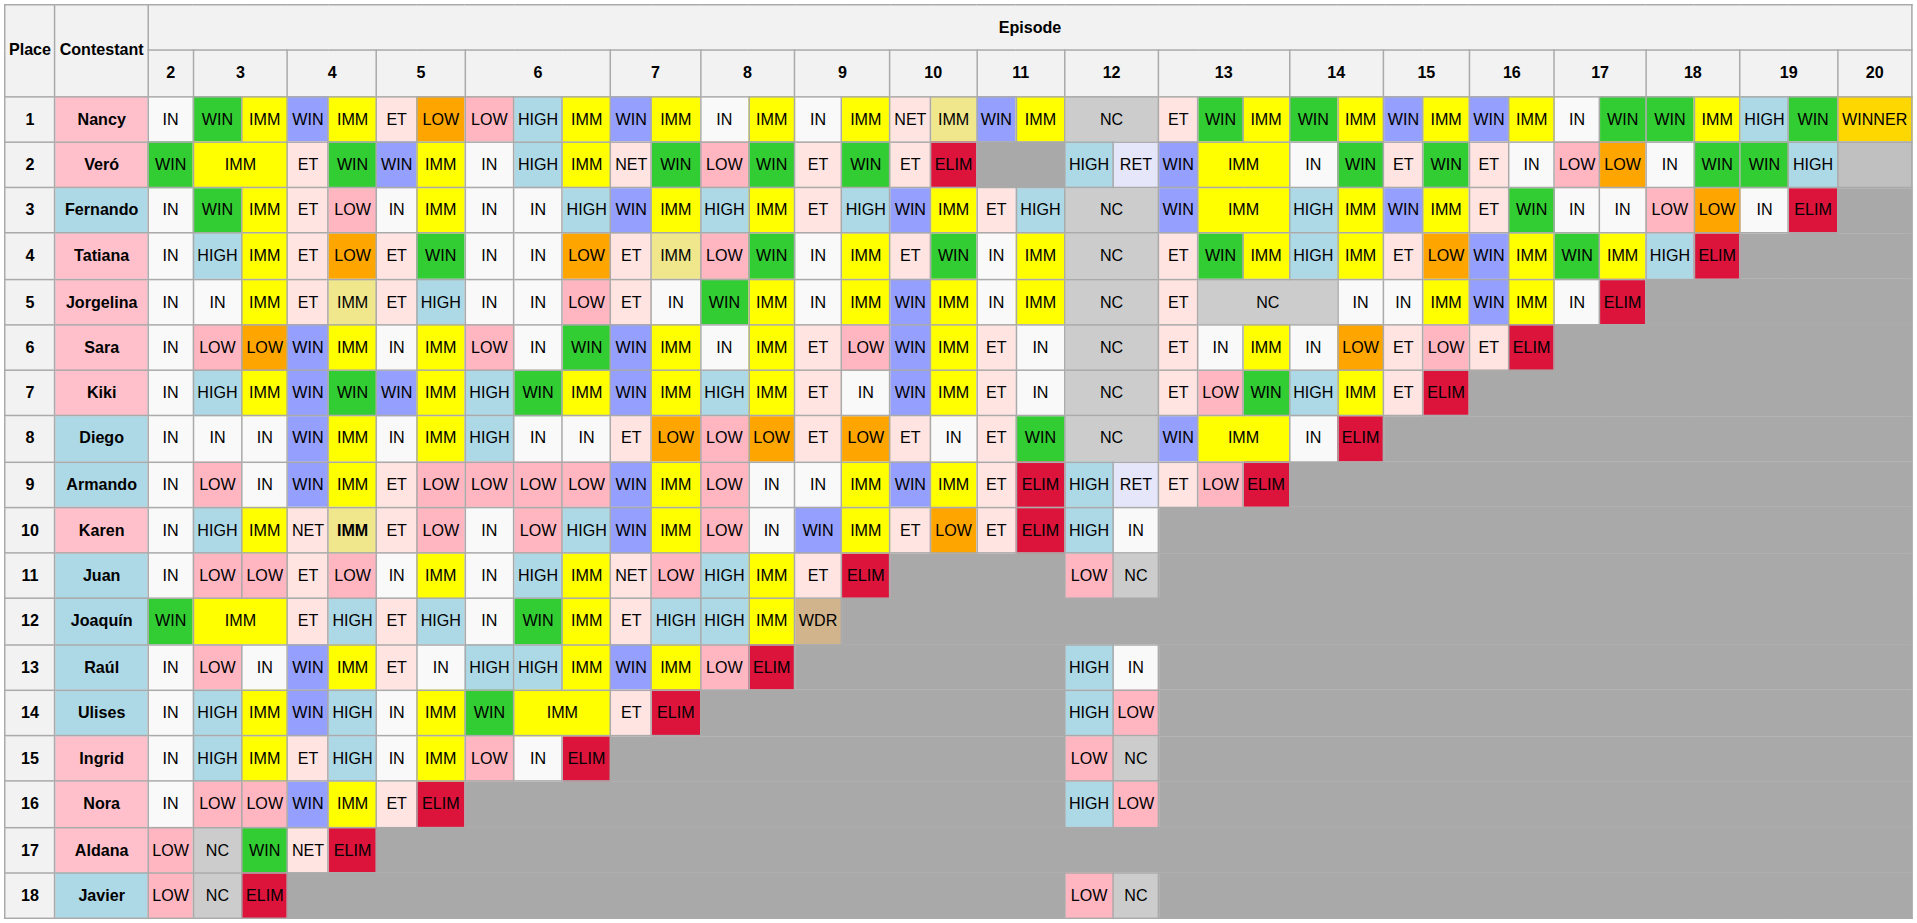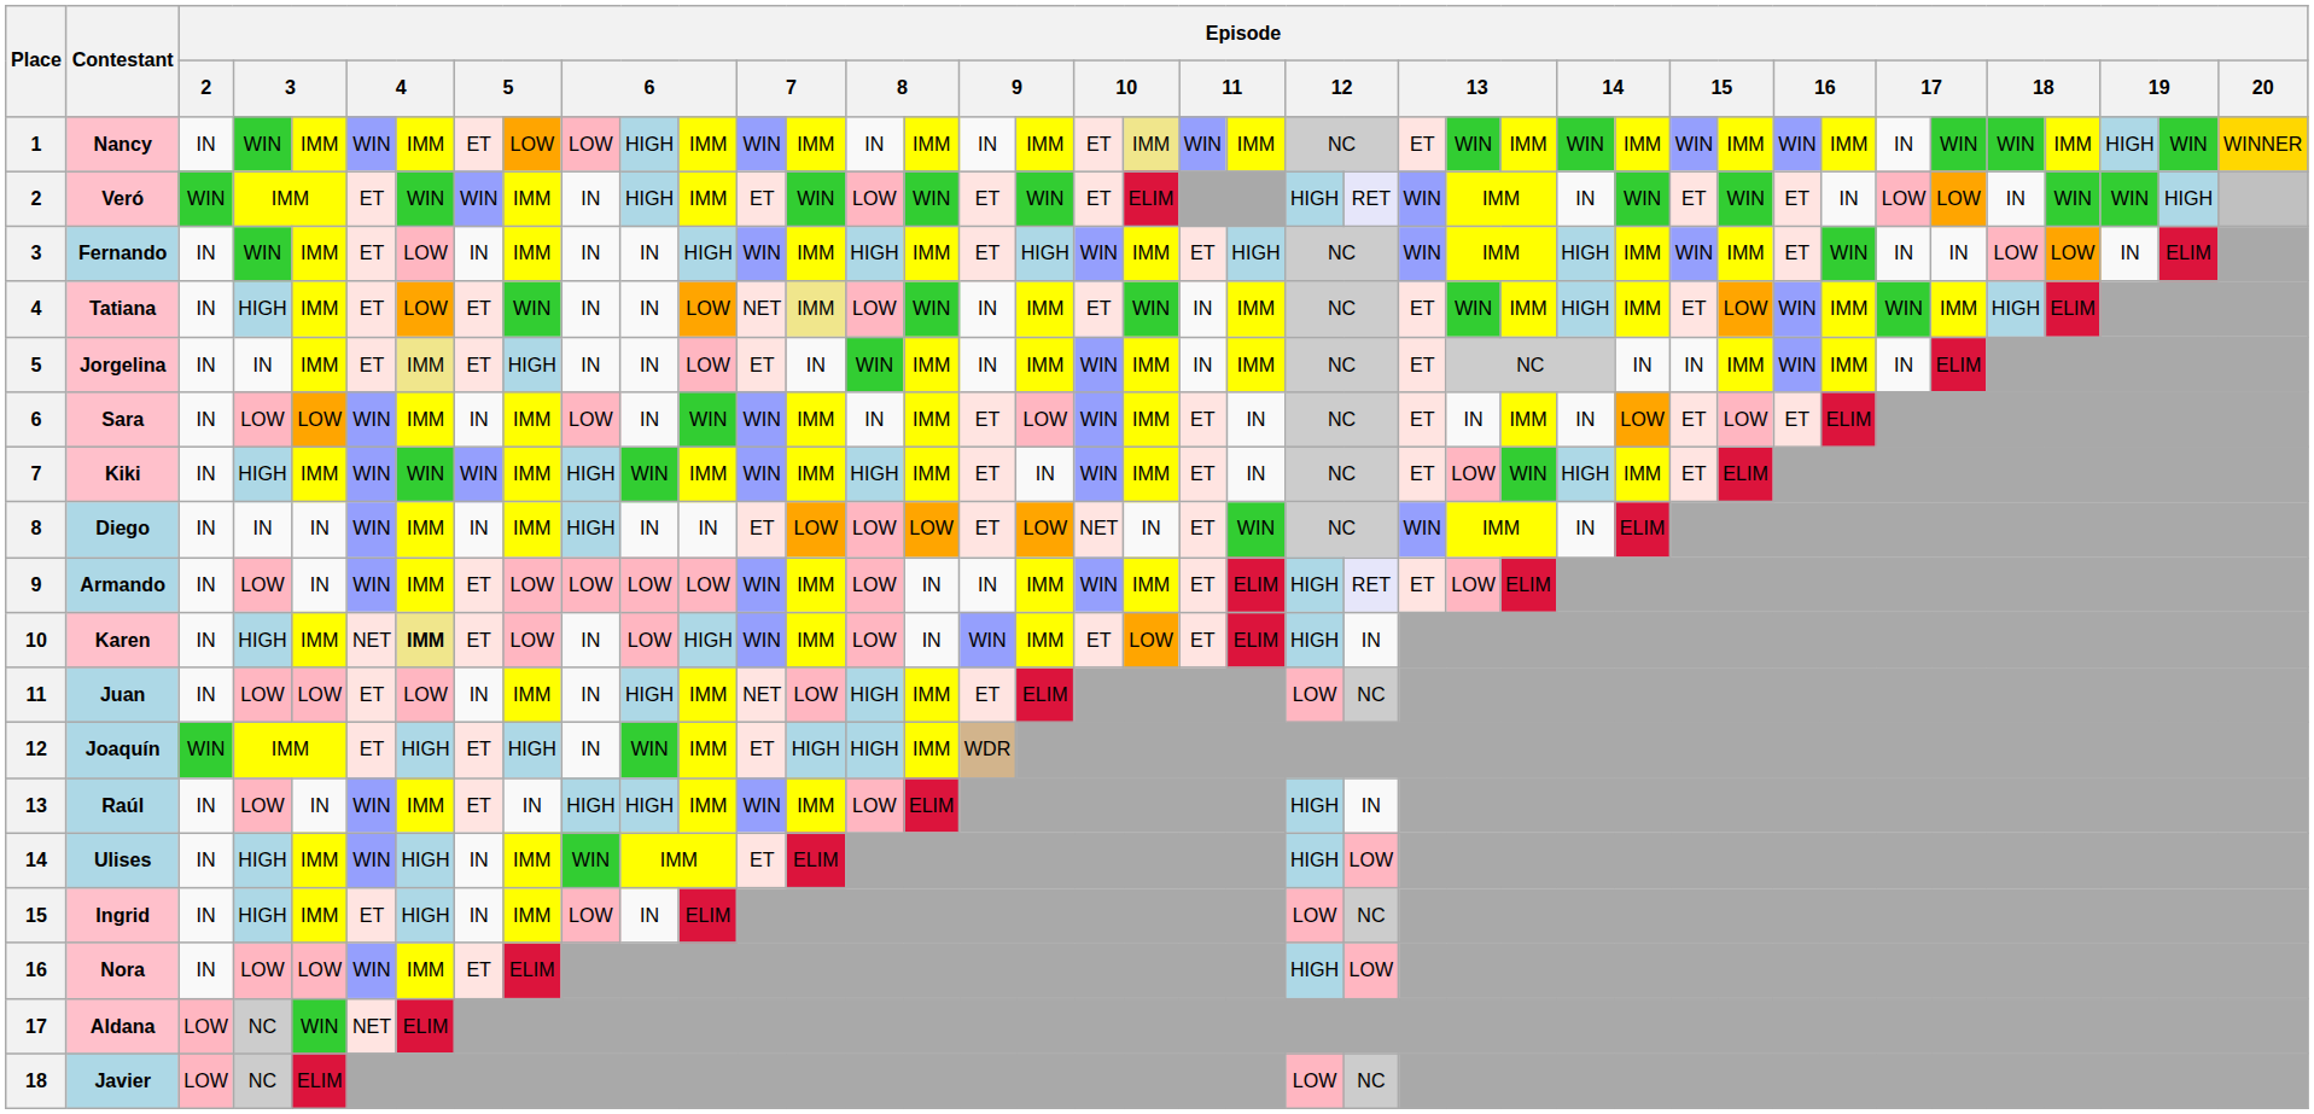Nancy | column 19: NET -> ET
Veró | column 13: NET -> ET
Tatiana | column 13: ET -> NET
Diego | column 19: ET -> NET
